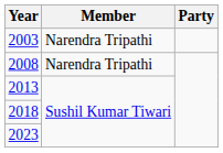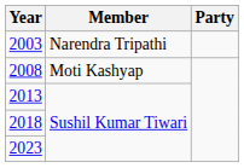2008 | Member: Narendra Tripathi -> Moti Kashyap
